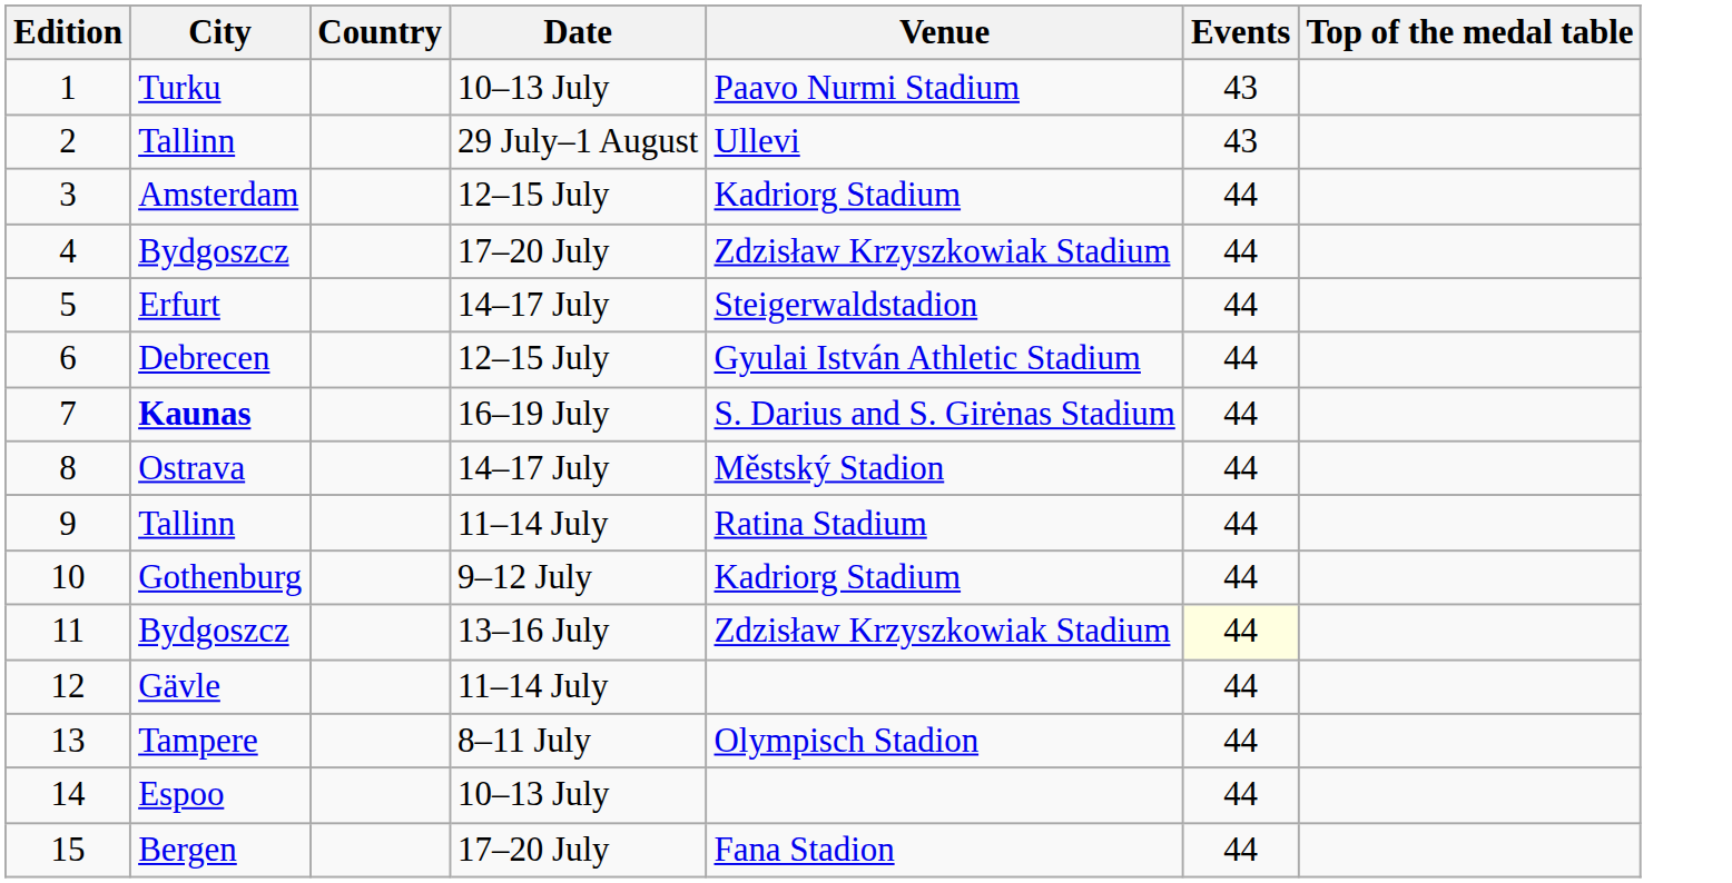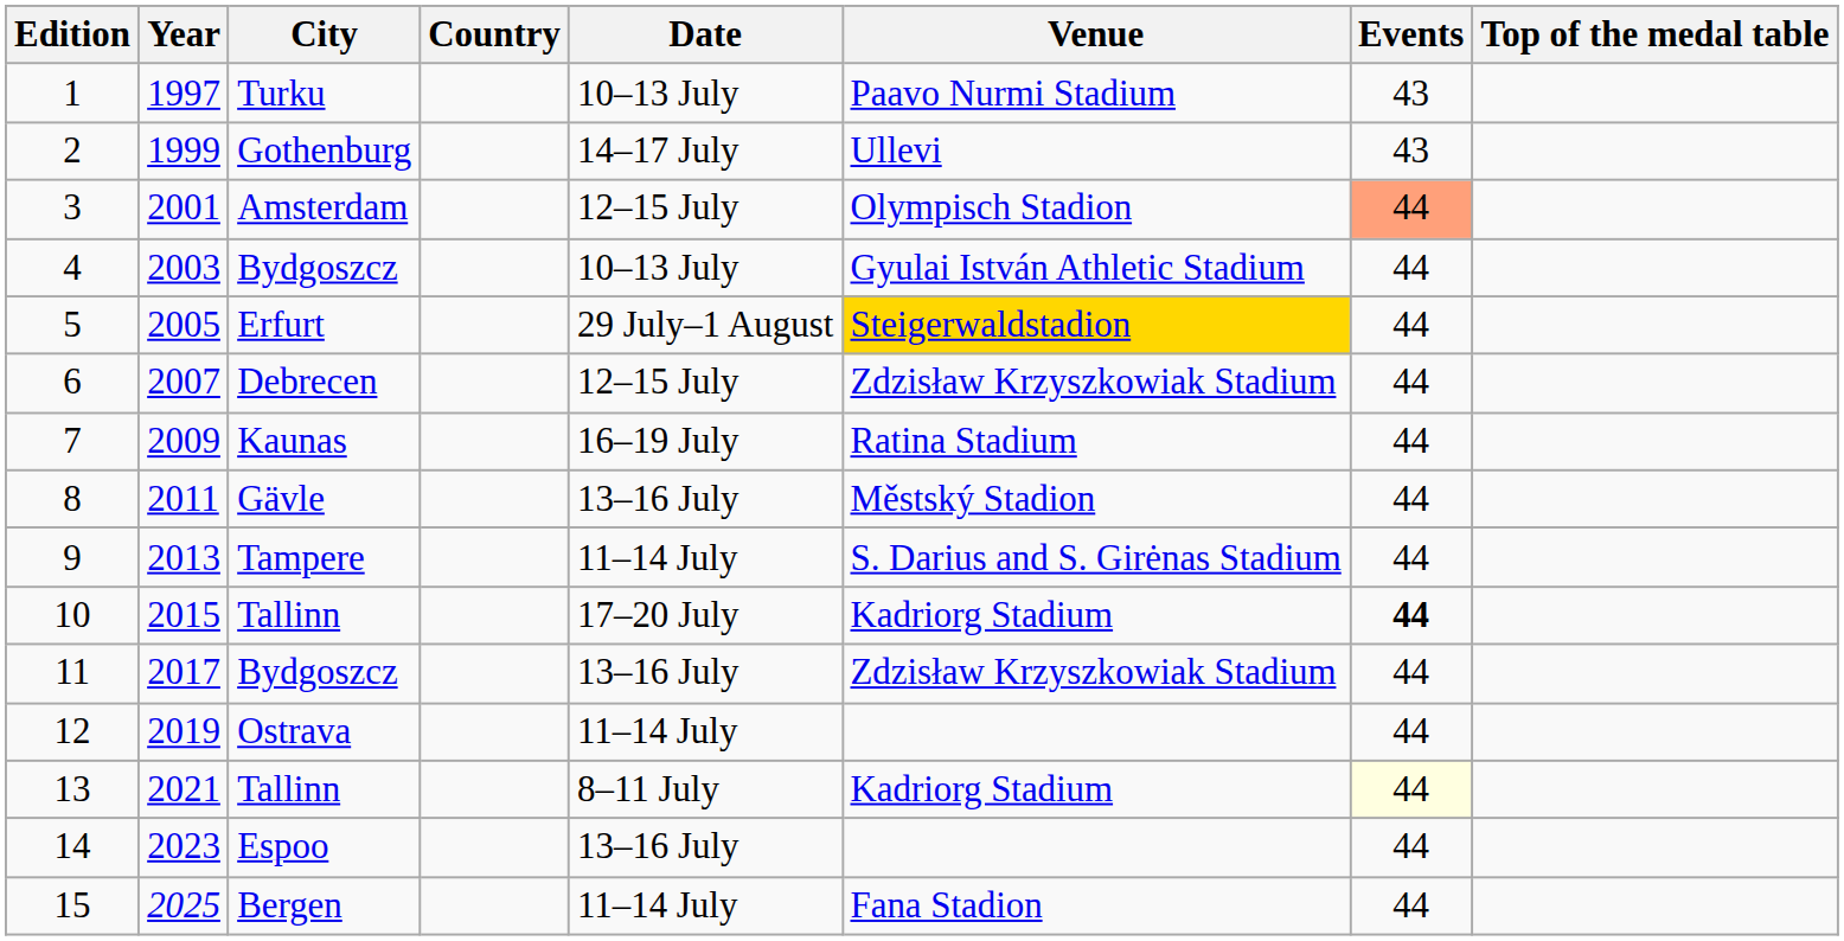+ column: Year | 1997 | 1999 | 2001 | 2003 | 2005 | 2007 | 2009 | 2011 | 2013 | 2015 | 2017 | 2019 | 2021 | 2023 | 2025
2 | City: Tallinn -> Gothenburg
2 | Date: 29 July–1 August -> 14–17 July
3 | Venue: Kadriorg Stadium -> Olympisch Stadion
3 | Events: no background -> lightsalmon background
4 | Date: 17–20 July -> 10–13 July
4 | Venue: Zdzisław Krzyszkowiak Stadium -> Gyulai István Athletic Stadium
5 | Date: 14–17 July -> 29 July–1 August
5 | Venue: no background -> gold background
6 | Venue: Gyulai István Athletic Stadium -> Zdzisław Krzyszkowiak Stadium
7 | City: bold -> normal
7 | Venue: S. Darius and S. Girėnas Stadium -> Ratina Stadium
8 | City: Ostrava -> Gävle
8 | Date: 14–17 July -> 13–16 July
9 | City: Tallinn -> Tampere
9 | Venue: Ratina Stadium -> S. Darius and S. Girėnas Stadium
10 | City: Gothenburg -> Tallinn
10 | Date: 9–12 July -> 17–20 July
10 | Events: normal -> bold
11 | Events: lightyellow background -> no background
12 | City: Gävle -> Ostrava
13 | City: Tampere -> Tallinn
13 | Venue: Olympisch Stadion -> Kadriorg Stadium
13 | Events: no background -> lightyellow background
14 | Date: 10–13 July -> 13–16 July
15 | Date: 17–20 July -> 11–14 July
